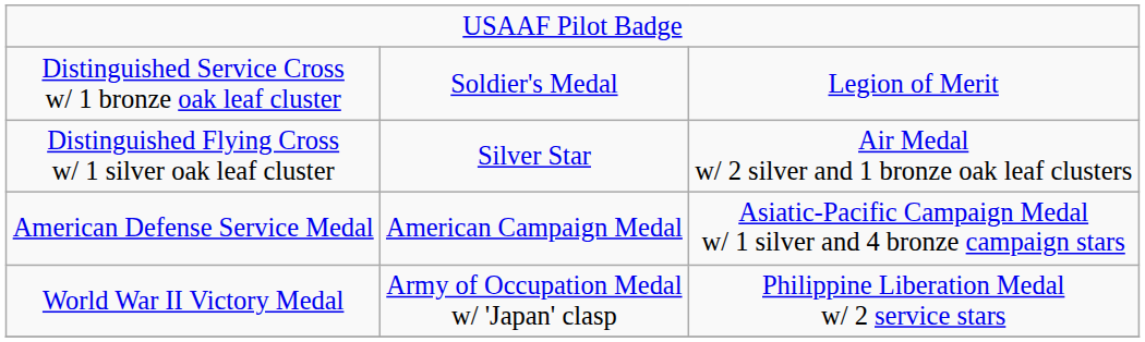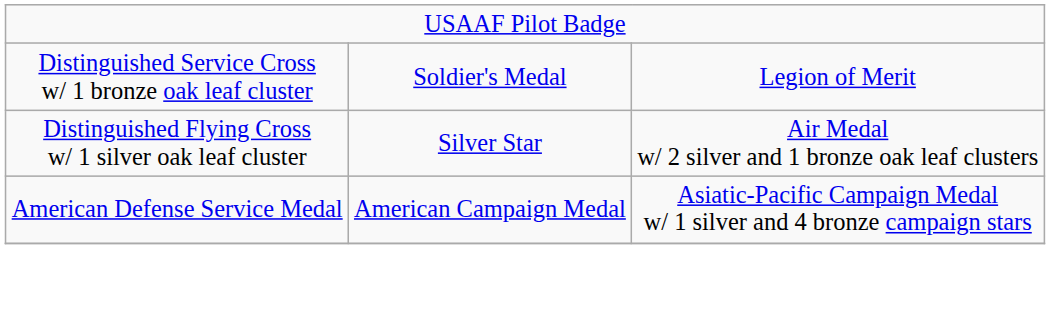- row: World War II Victory Medal | Army of Occupation Medal w/ 'Japan' clasp | Philippine Liberation Medal w/ 2 service stars
